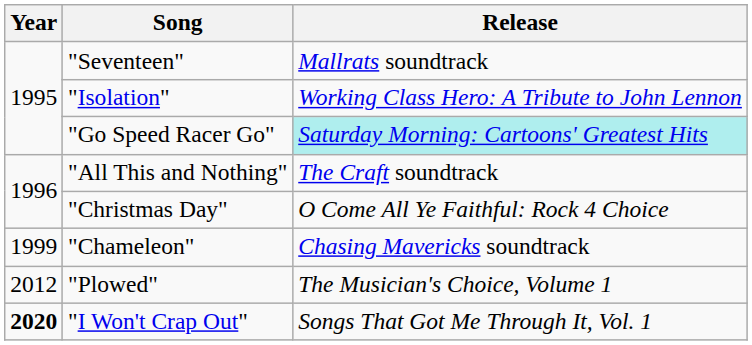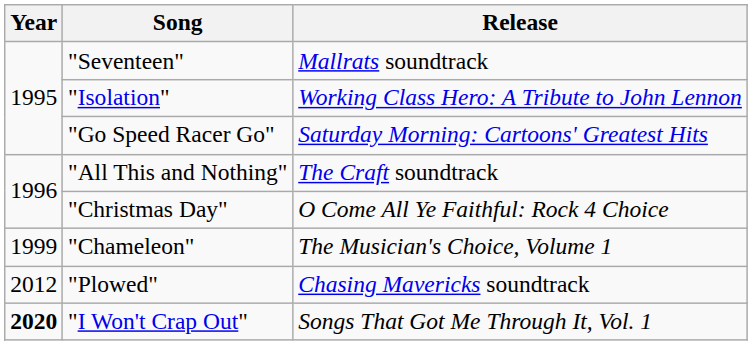"Go Speed Racer Go" | Release: paleturquoise background -> no background
"Chameleon" | Release: Chasing Mavericks soundtrack -> The Musician's Choice, Volume 1
"Plowed" | Release: The Musician's Choice, Volume 1 -> Chasing Mavericks soundtrack
